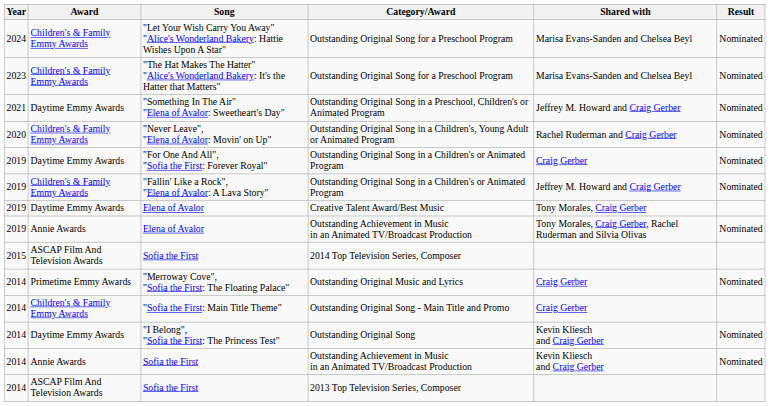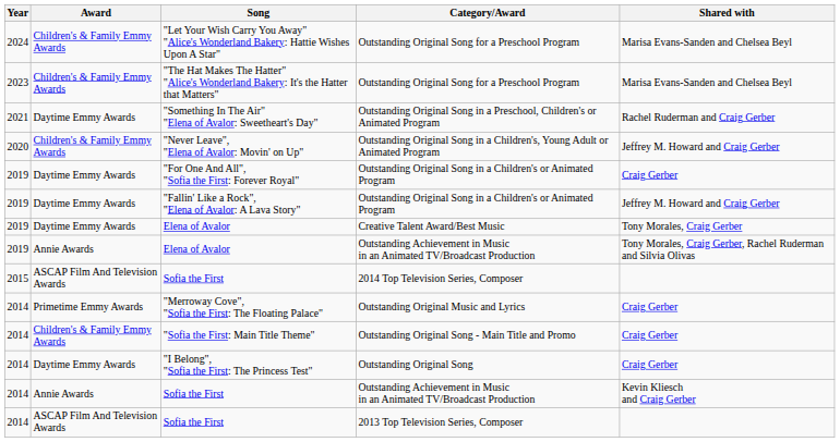- column: Result | Nominated | Nominated | Nominated | Nominated | Nominated | Nominated | Nominated | Nominated | Nominated | Nominated
"Something In The Air" "Elena of Avalor: Sweetheart's Day" | Shared with: Jeffrey M. Howard and Craig Gerber -> Rachel Ruderman and Craig Gerber
"Never Leave", "Elena of Avalor: Movin' on Up" | Shared with: Rachel Ruderman and Craig Gerber -> Jeffrey M. Howard and Craig Gerber
"Fallin' Like a Rock", "Elena of Avalor: A Lava Story" | Award: Children's & Family Emmy Awards -> Daytime Emmy Awards
"I Belong", "Sofia the First: The Princess Test" | Shared with: Kevin Kliesch and Craig Gerber -> Craig Gerber
